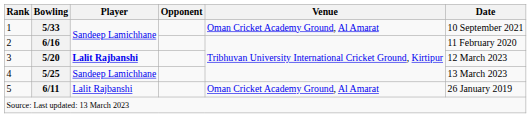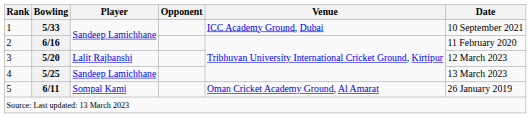1 | Venue: Oman Cricket Academy Ground, Al Amarat -> ICC Academy Ground, Dubai
3 | Player: bold -> normal
5 | Player: Lalit Rajbanshi -> Sompal Kami
